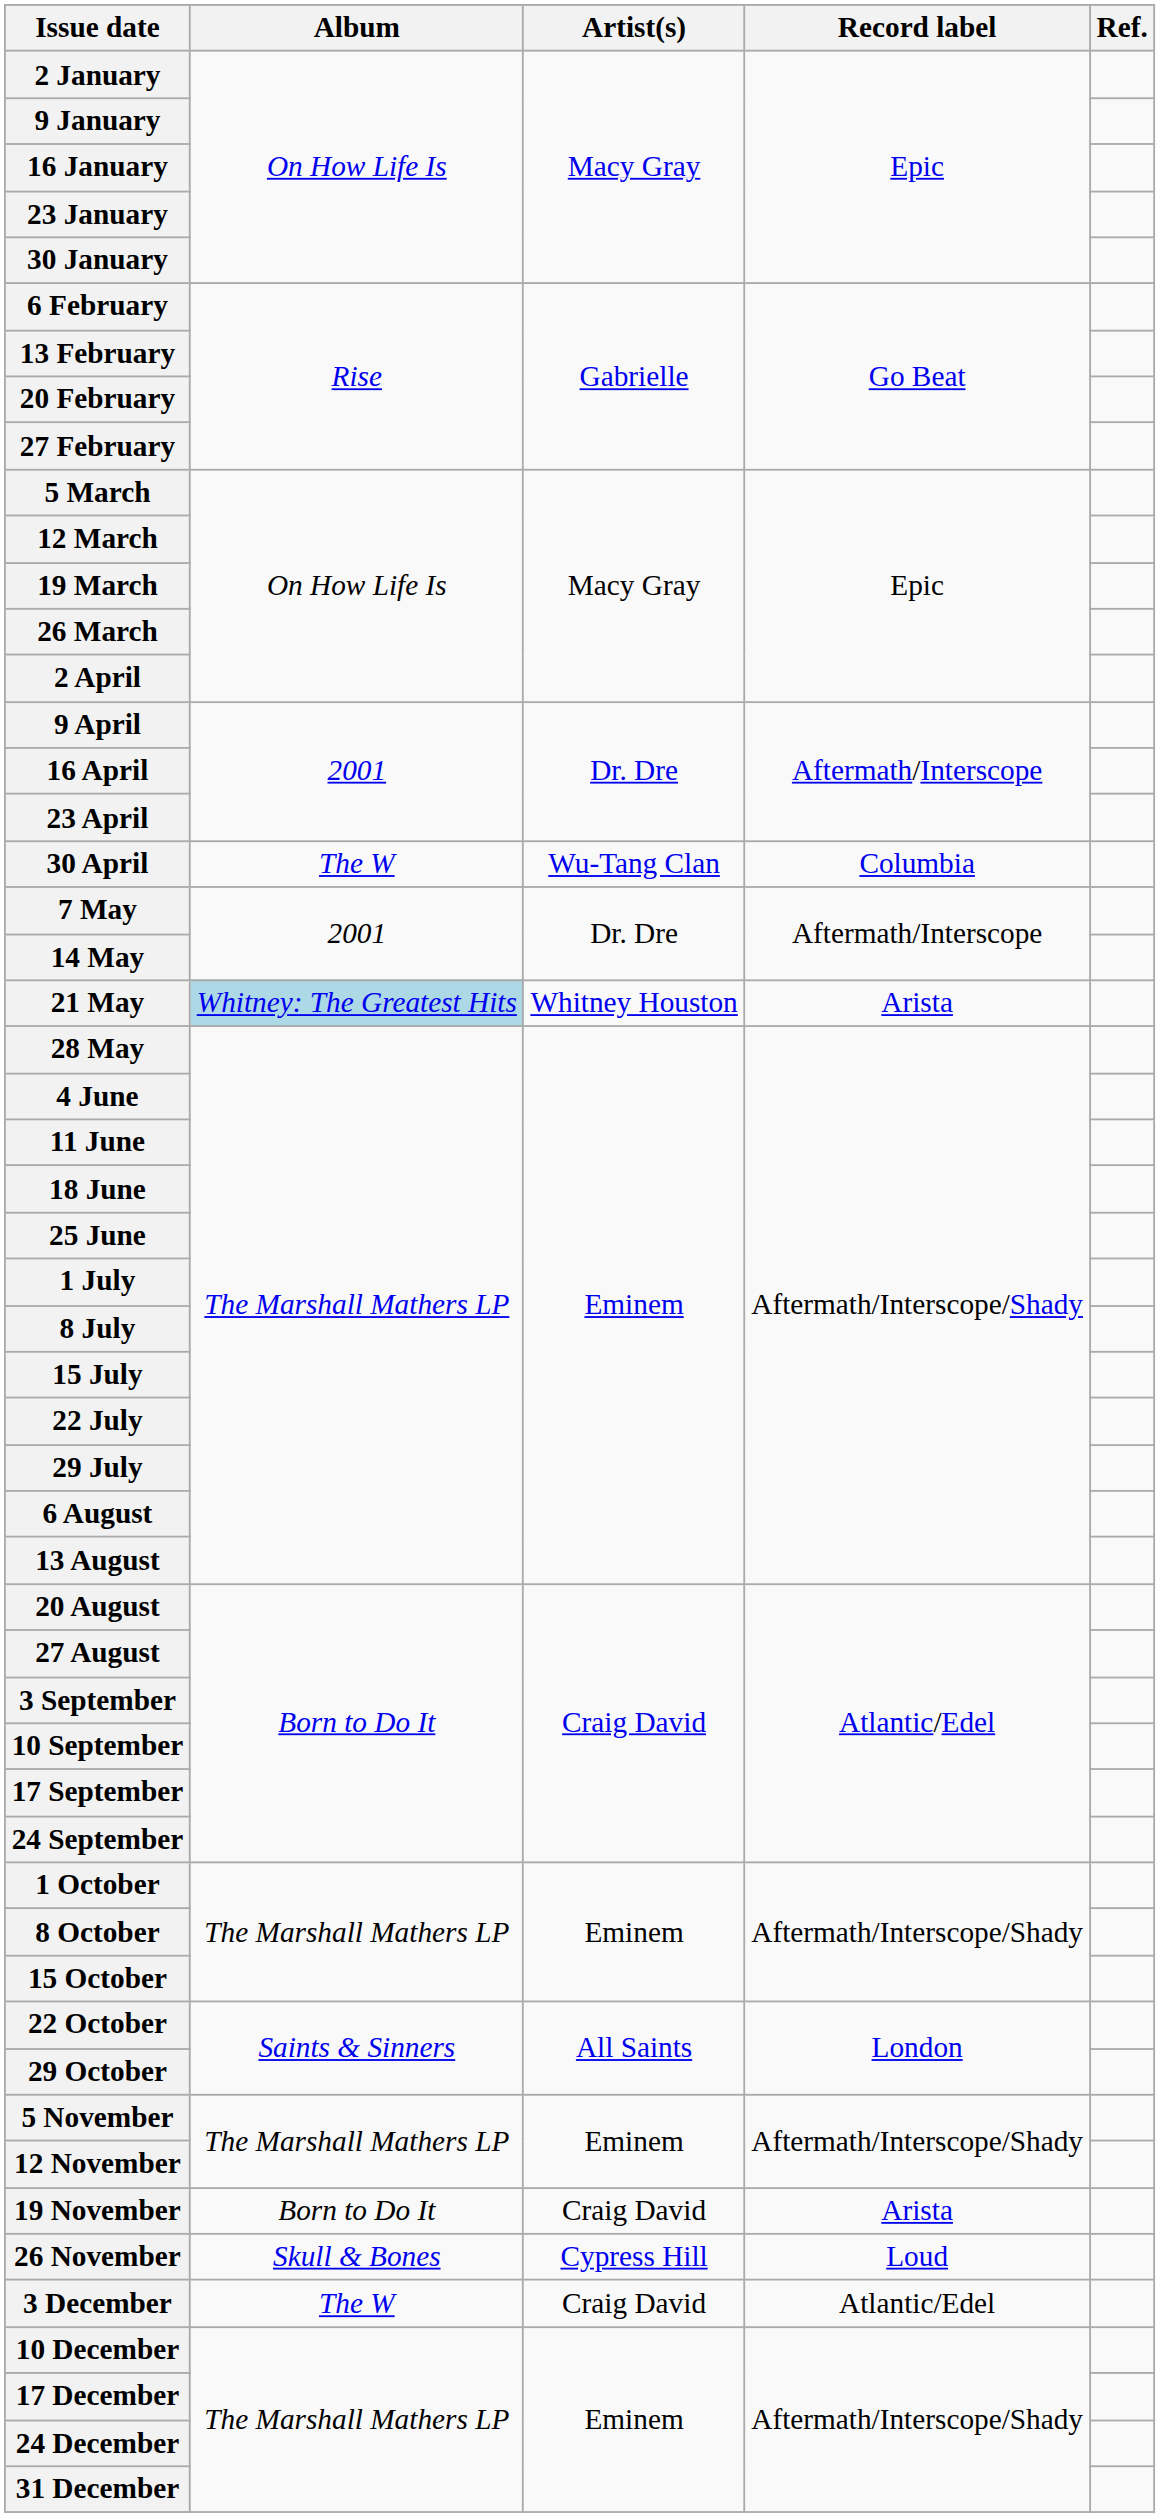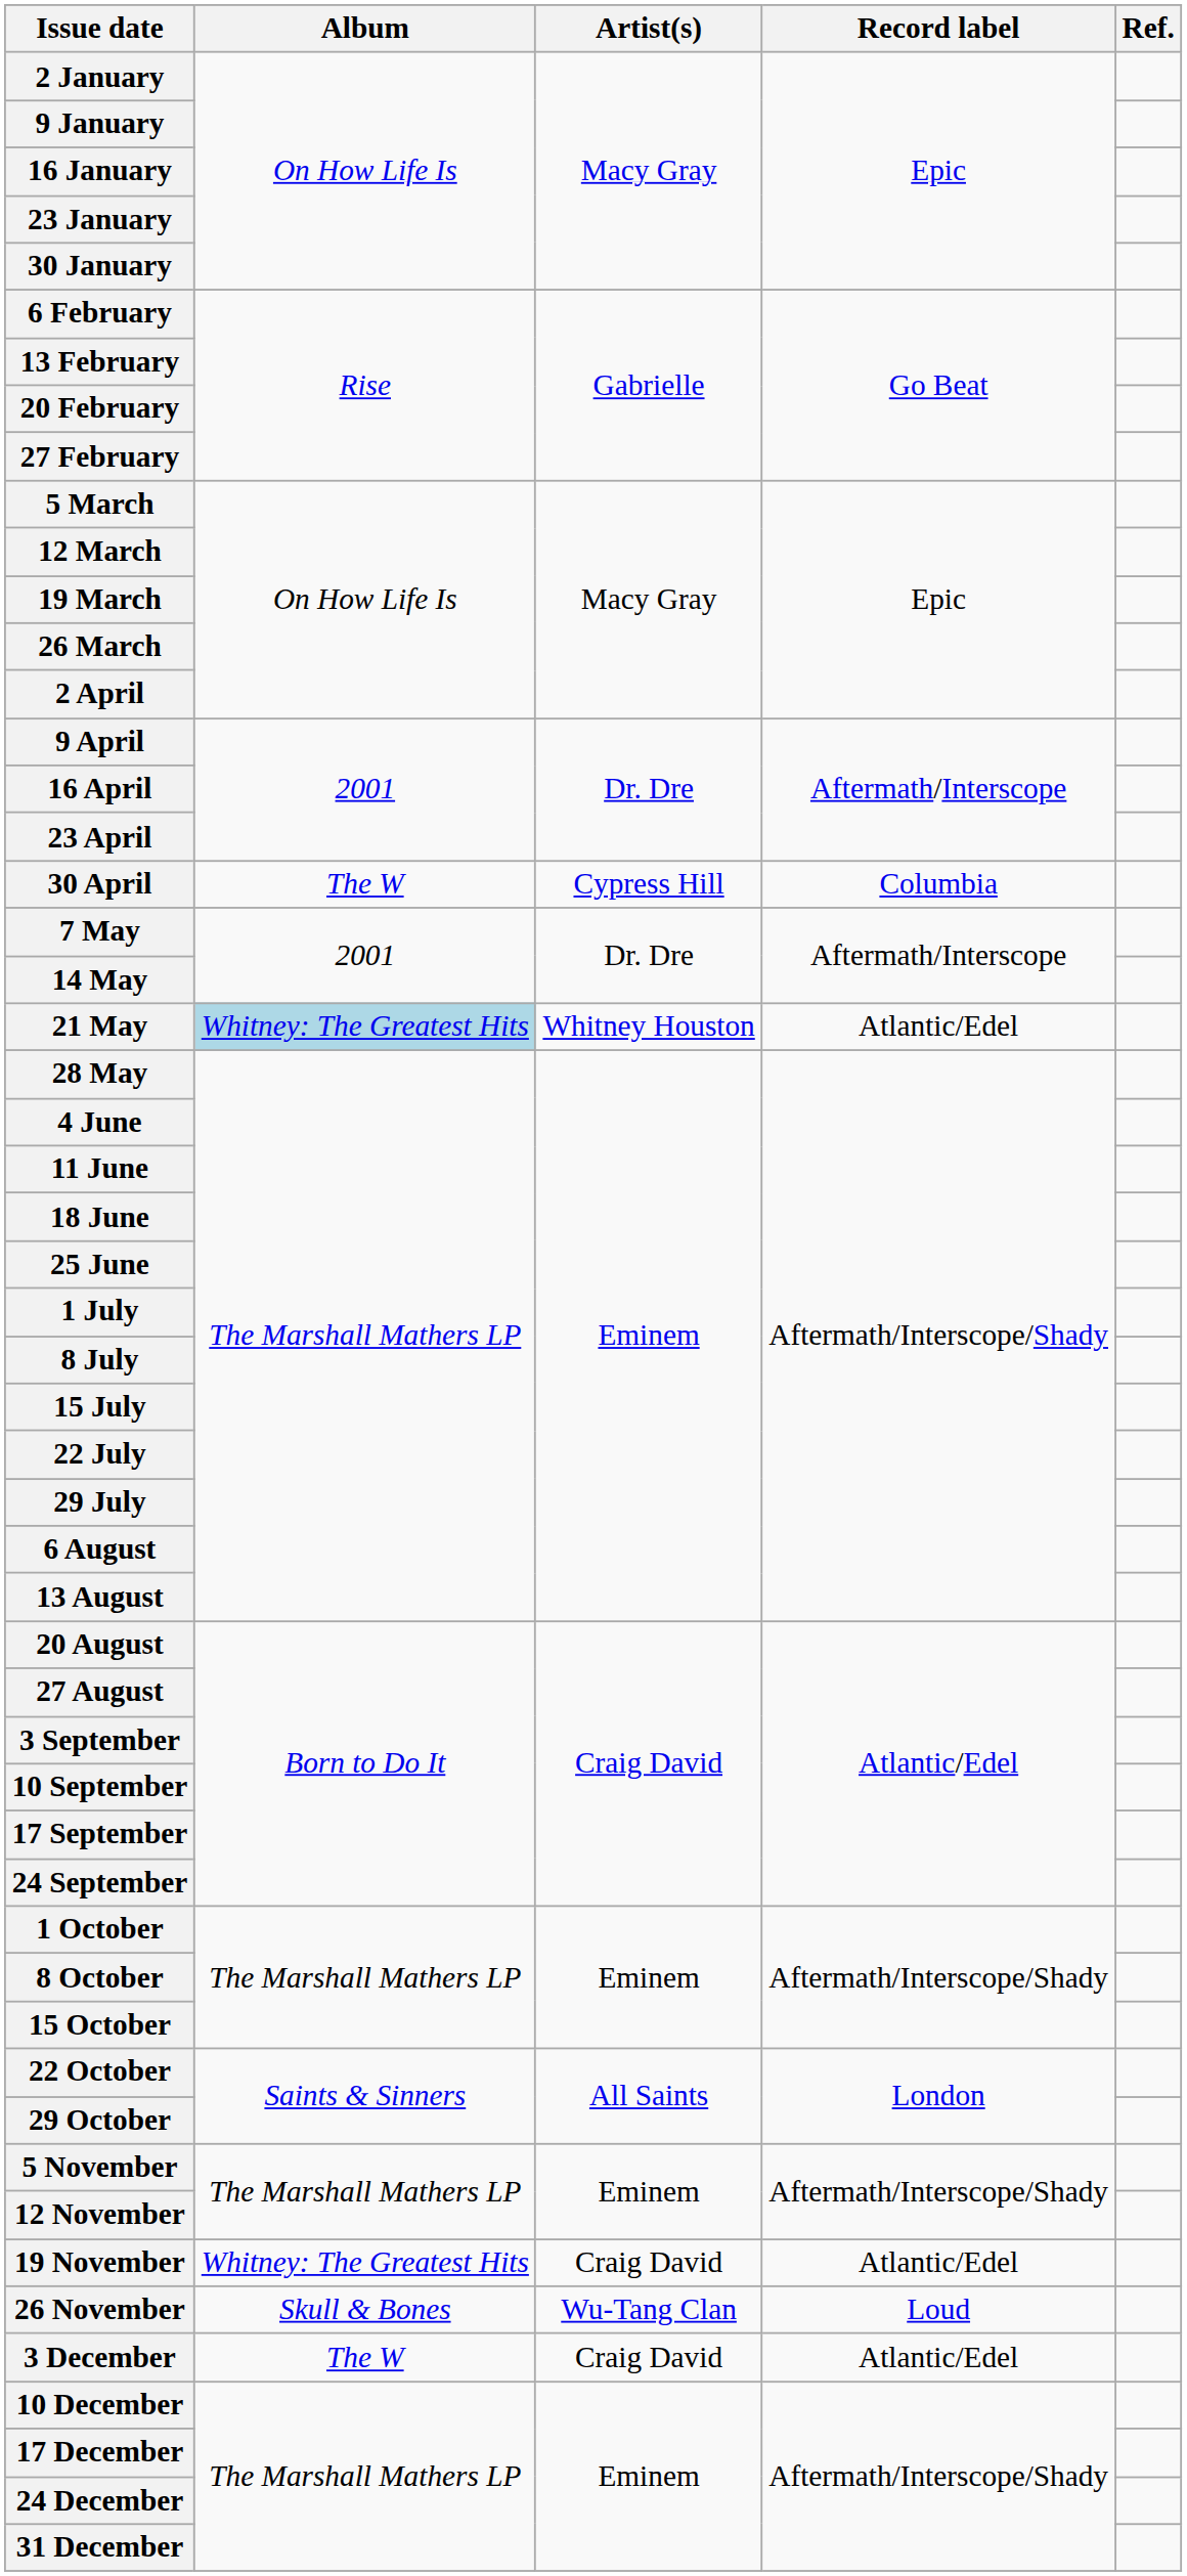30 April | Artist(s): Wu-Tang Clan -> Cypress Hill
21 May | Record label: Arista -> Atlantic/Edel
19 November | Album: Born to Do It -> Whitney: The Greatest Hits
19 November | Record label: Arista -> Atlantic/Edel
26 November | Artist(s): Cypress Hill -> Wu-Tang Clan
